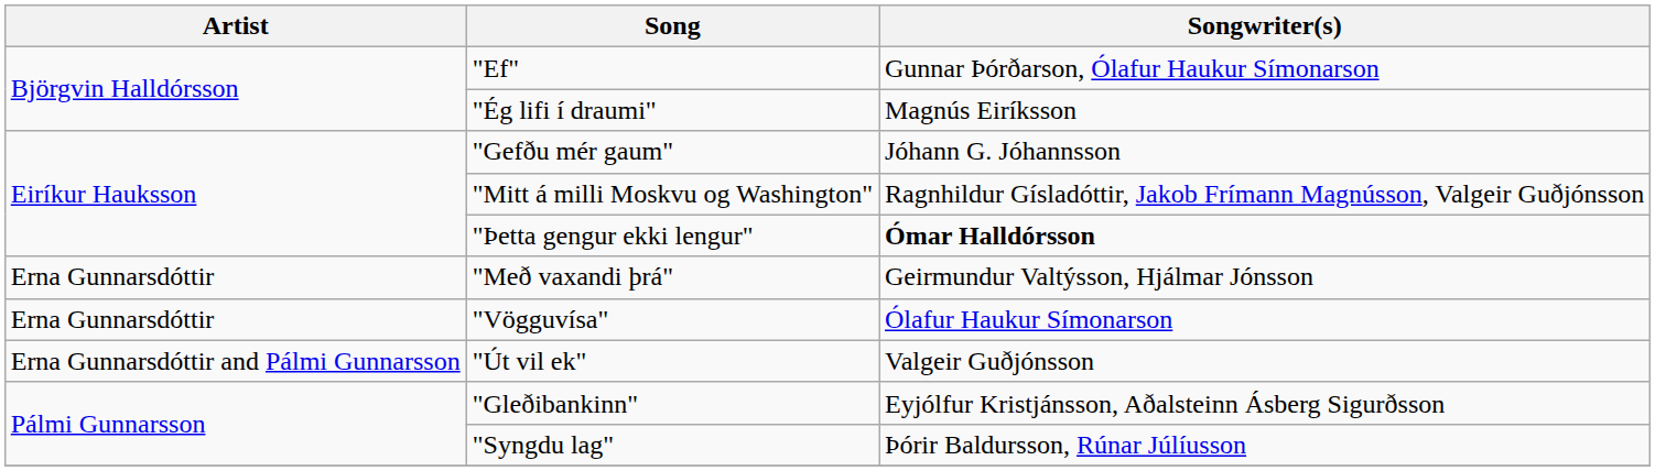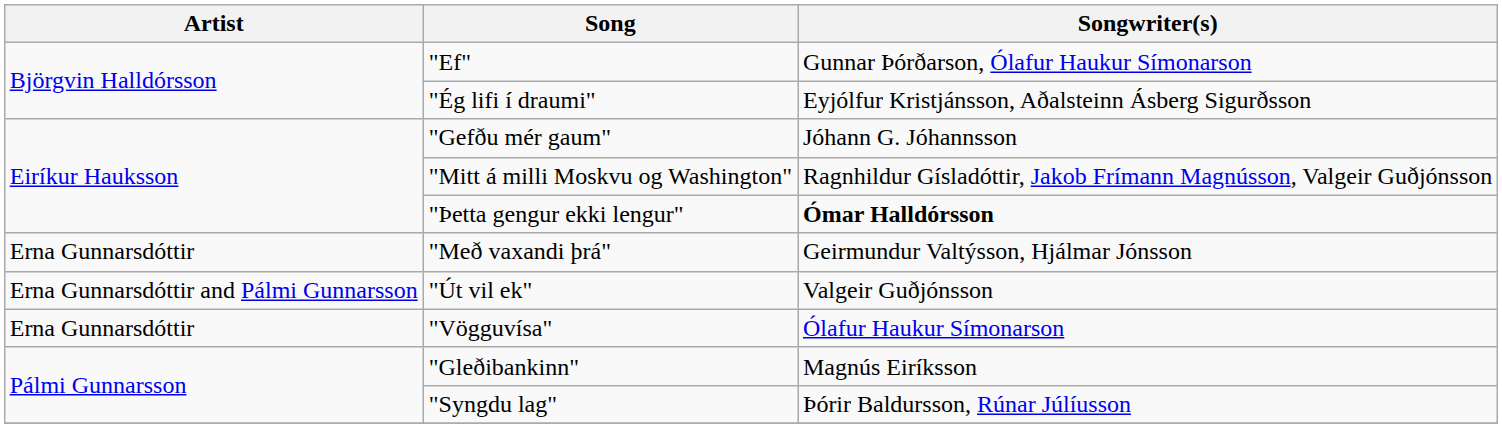"Ég lifi í draumi" | Songwriter(s): Magnús Eiríksson -> Eyjólfur Kristjánsson, Aðalsteinn Ásberg Sigurðsson
rows swapped: "Út vil ek" <-> "Vögguvísa"
"Gleðibankinn" | Songwriter(s): Eyjólfur Kristjánsson, Aðalsteinn Ásberg Sigurðsson -> Magnús Eiríksson
